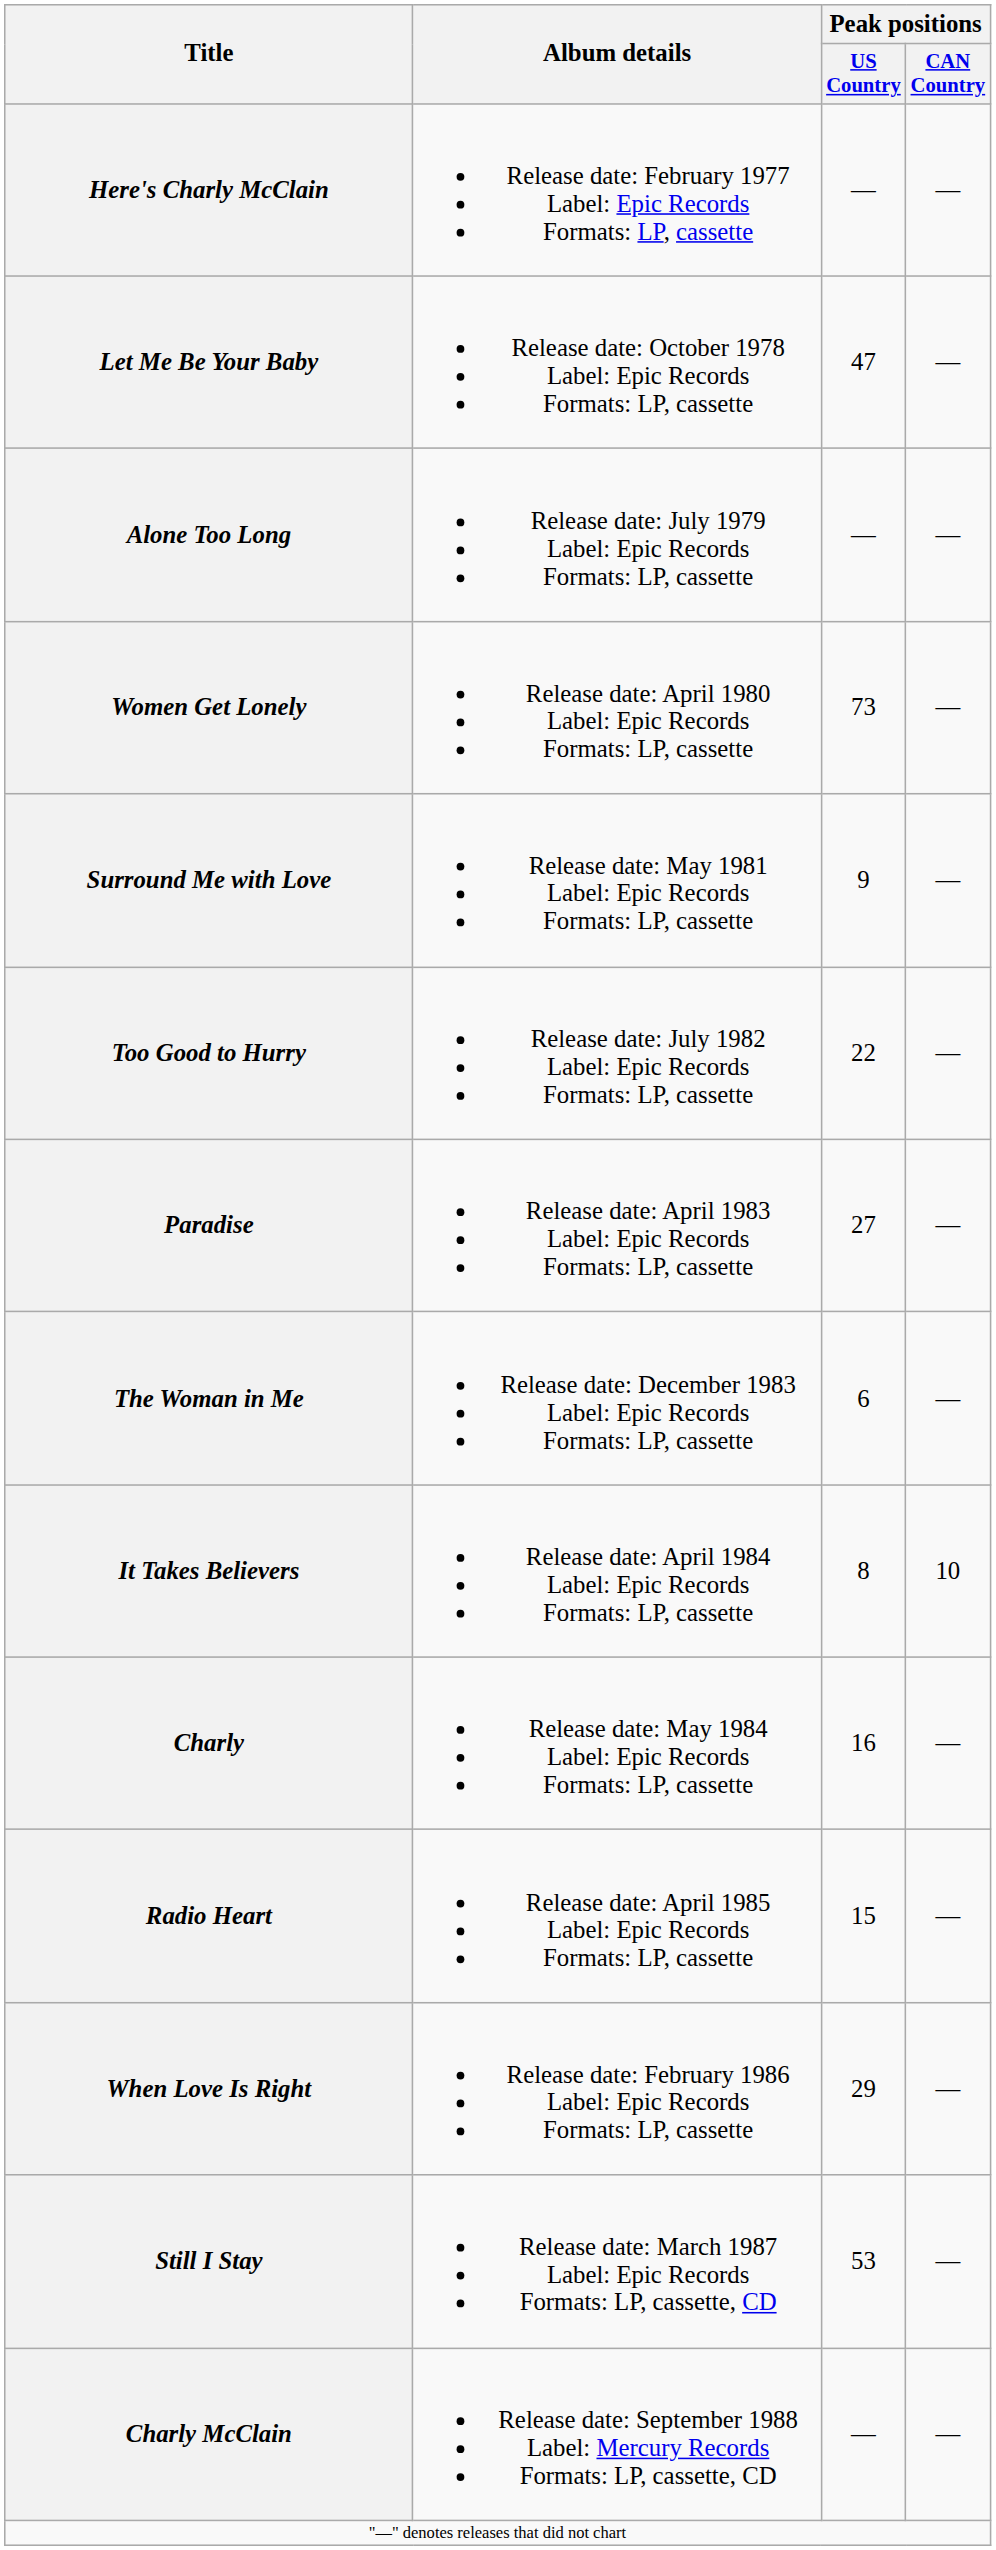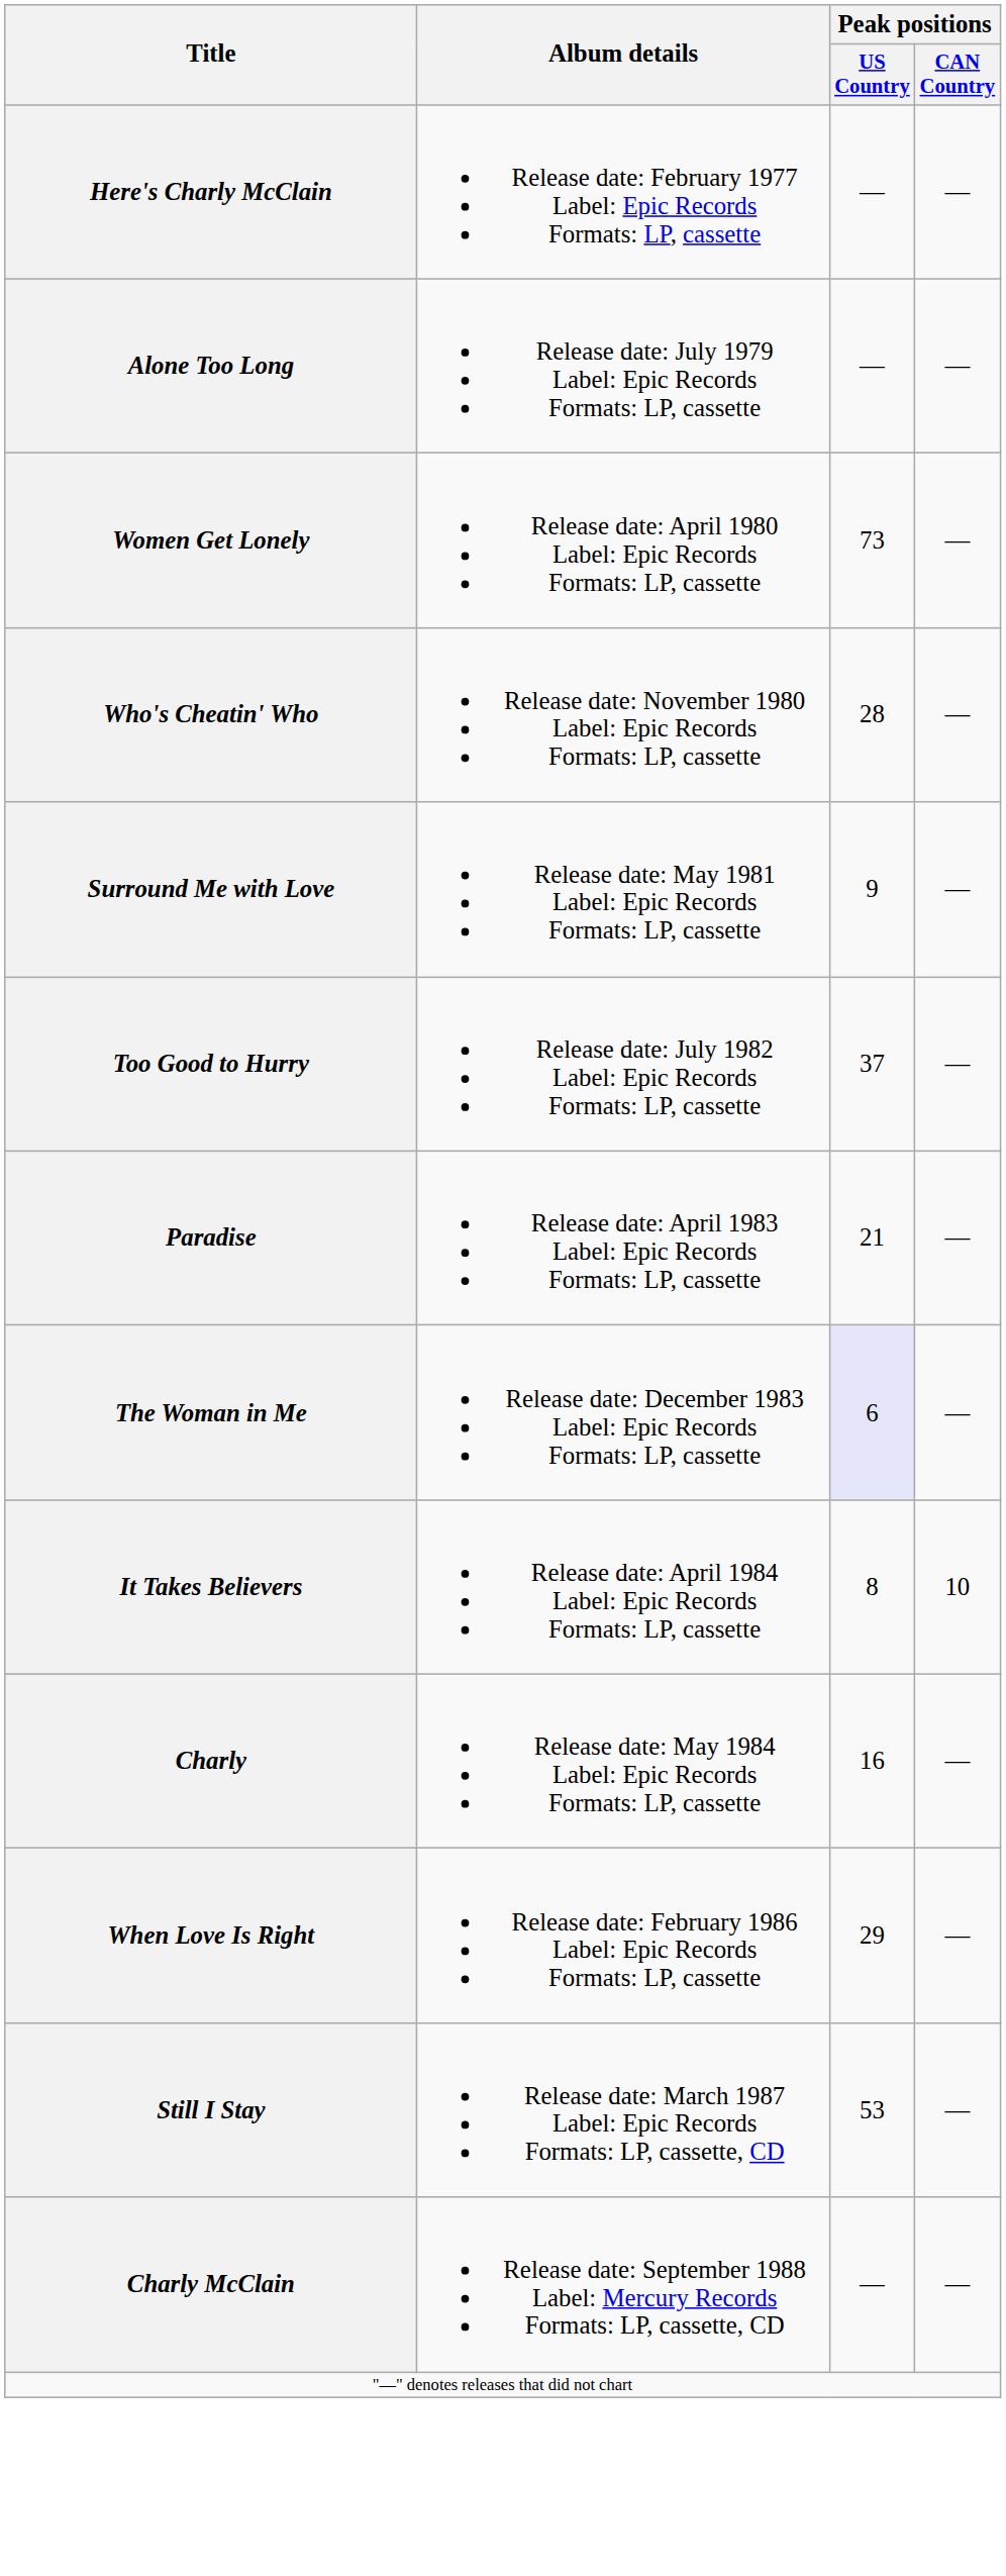- row: Let Me Be Your Baby | Release date: October 1978 Label: Epic Records Formats: LP, cassette | 47 | —
+ row: Who's Cheatin' Who | Release date: November 1980 Label: Epic Records Formats: LP, cassette | 28 | —
Too Good to Hurry | Peak positions / US Country: 22 -> 37
Paradise | Peak positions / US Country: 27 -> 21
The Woman in Me | Peak positions / US Country: no background -> lavender background
- row: Radio Heart | Release date: April 1985 Label: Epic Records Formats: LP, cassette | 15 | —
